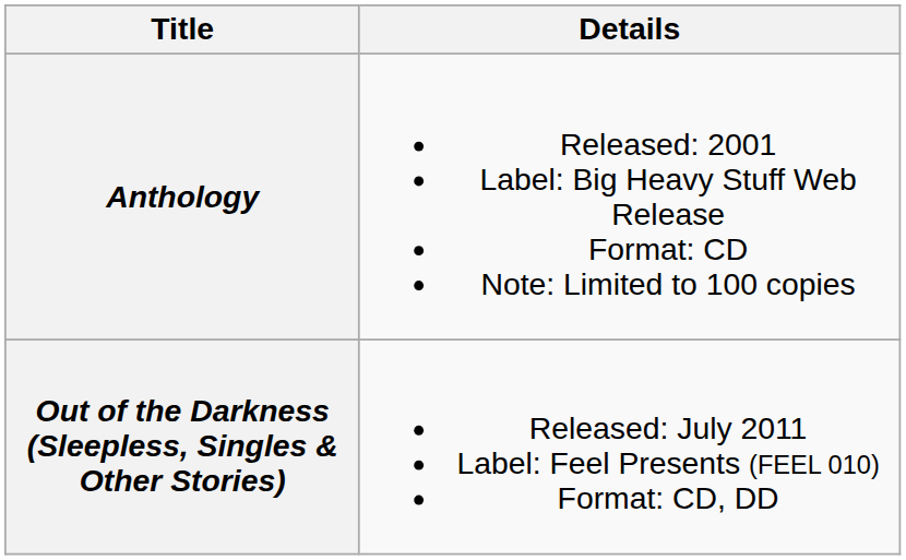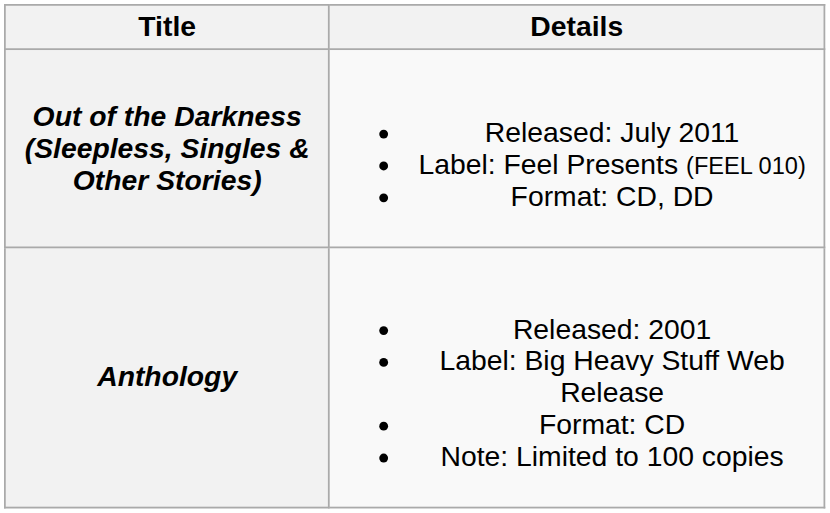rows swapped: Anthology <-> Out of the Darkness (Sleepless, Singles & Other Stories)
